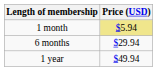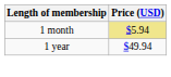- row: 6 months | $29.94
